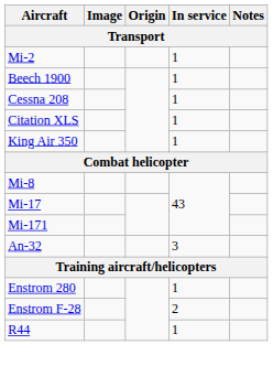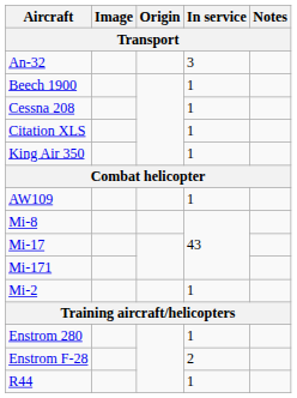rows swapped: An-32 <-> Mi-2
+ row: AW109 | 1
